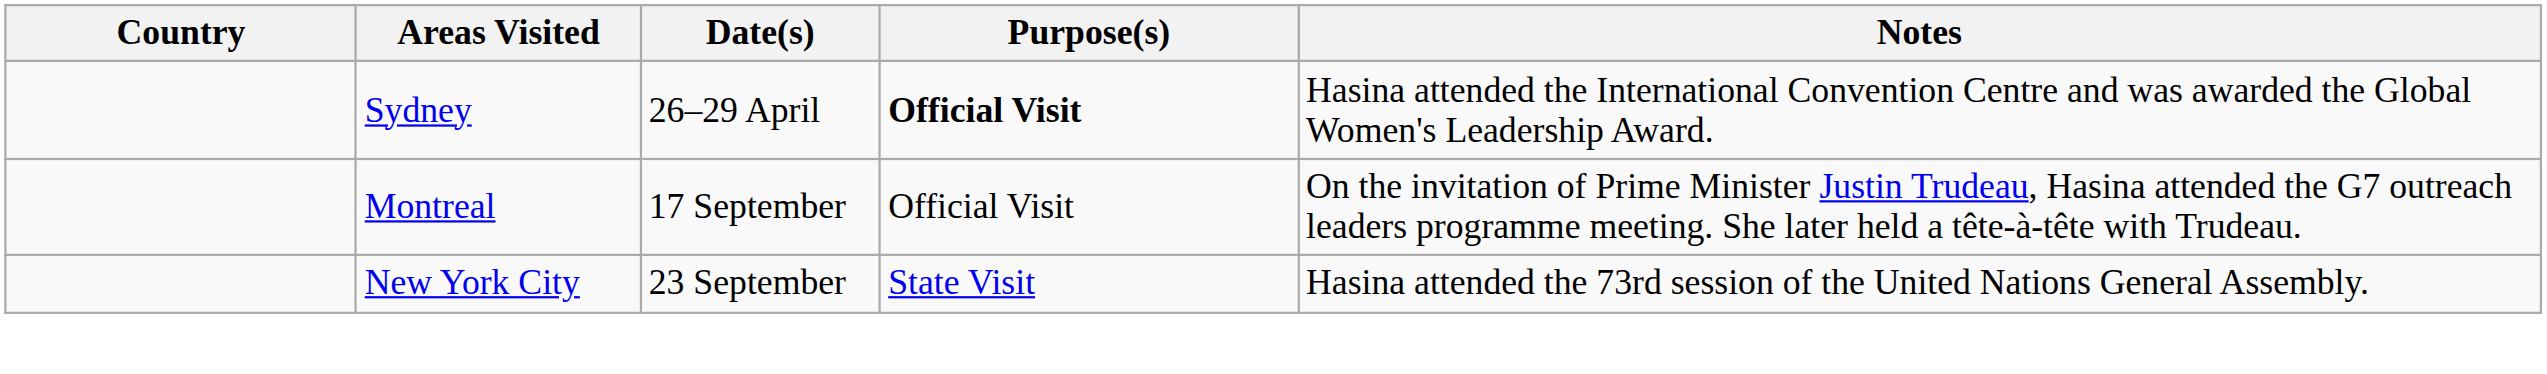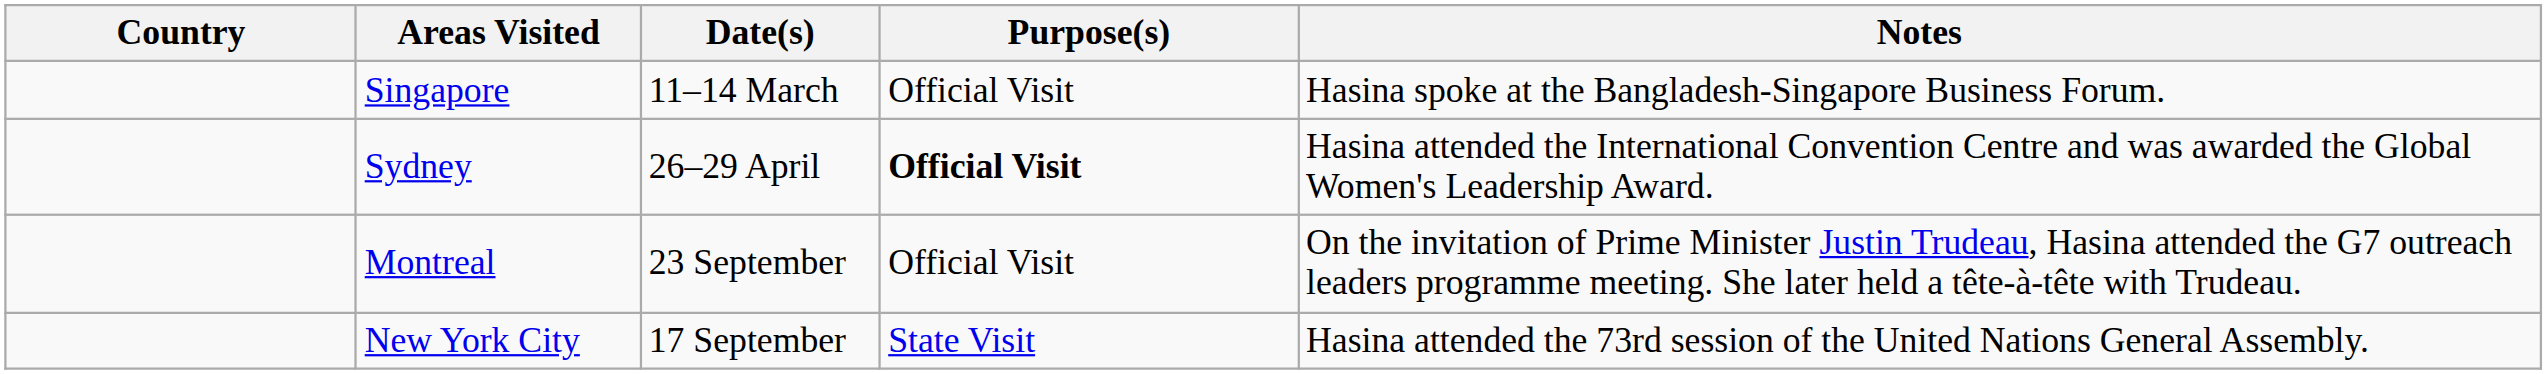+ row: Singapore | 11–14 March | Official Visit | Hasina spoke at the Bangladesh-Singapore Business Forum.
Montreal | Date(s): 17 September -> 23 September
New York City | Date(s): 23 September -> 17 September
